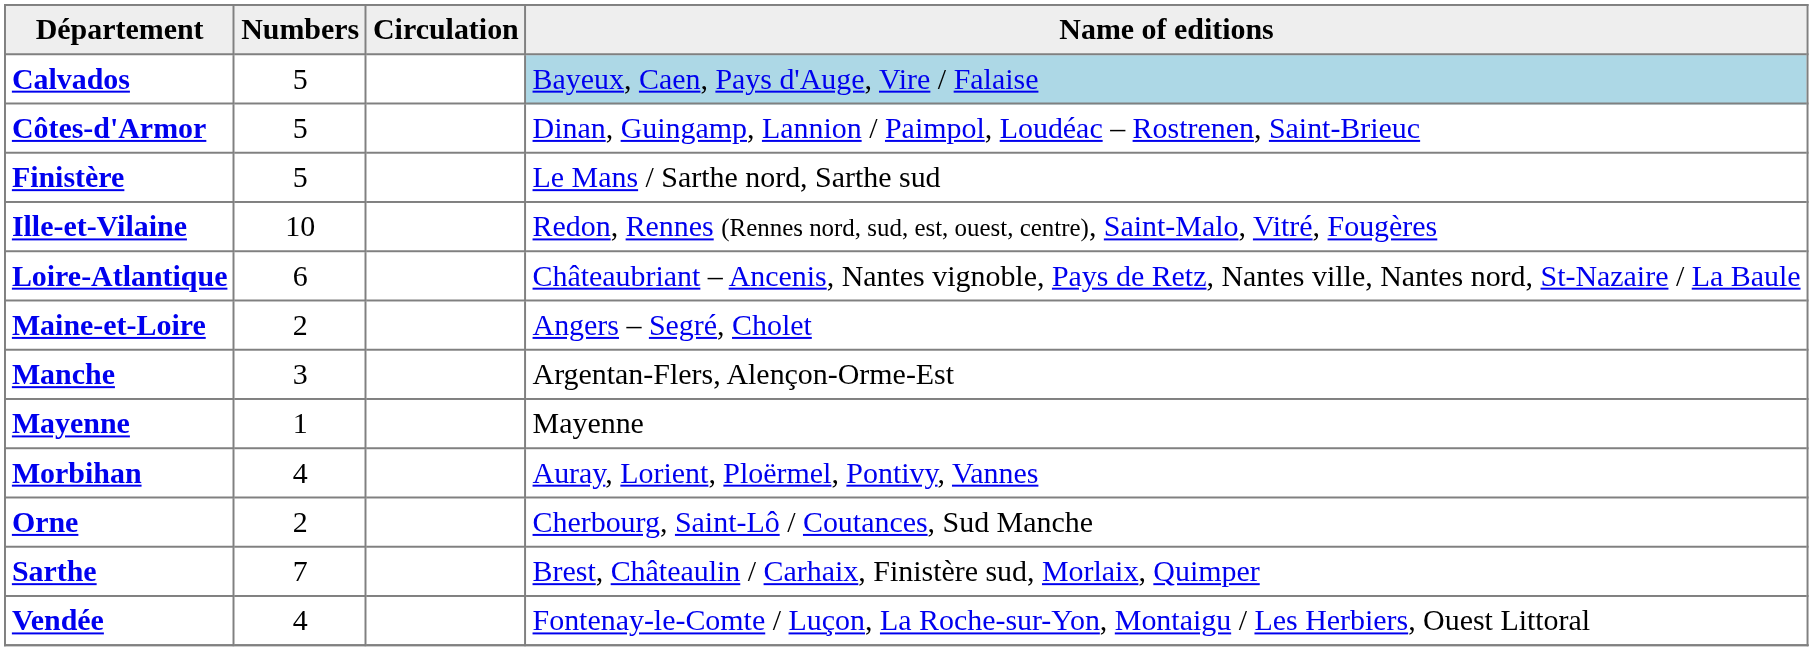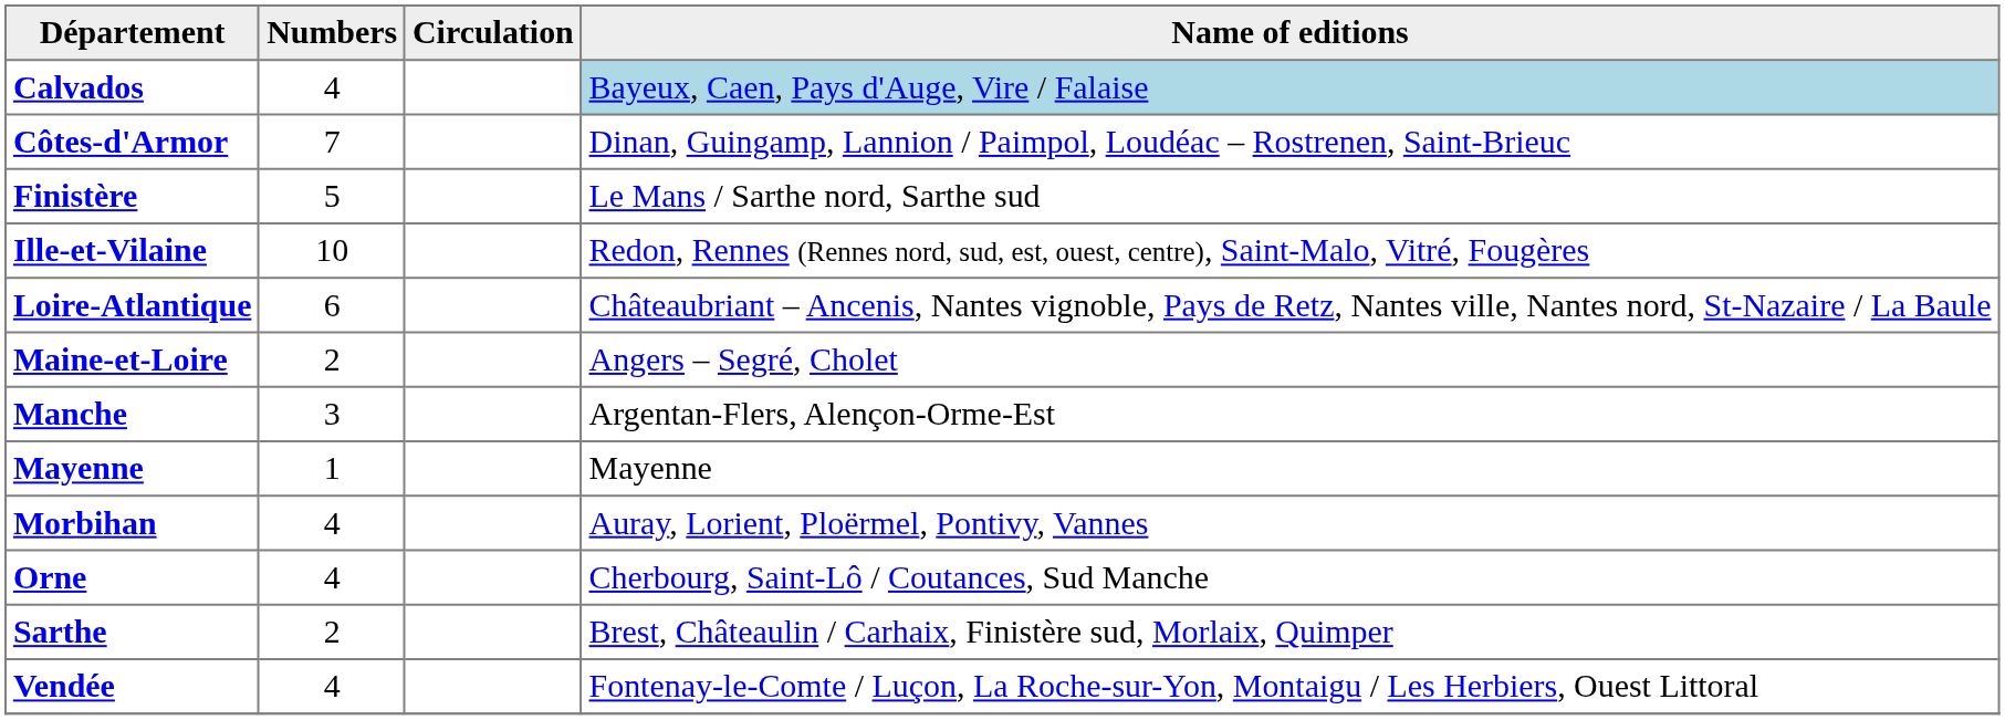Calvados | Numbers: 5 -> 4
Côtes-d'Armor | Numbers: 5 -> 7
Orne | Numbers: 2 -> 4
Sarthe | Numbers: 7 -> 2
